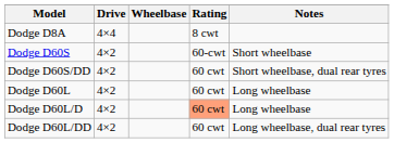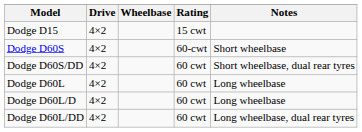- row: Dodge D8A | 4×4 | 8 cwt
+ row: Dodge D15 | 4×2 | 15 cwt
Dodge D60L/D | Rating: lightsalmon background -> no background
